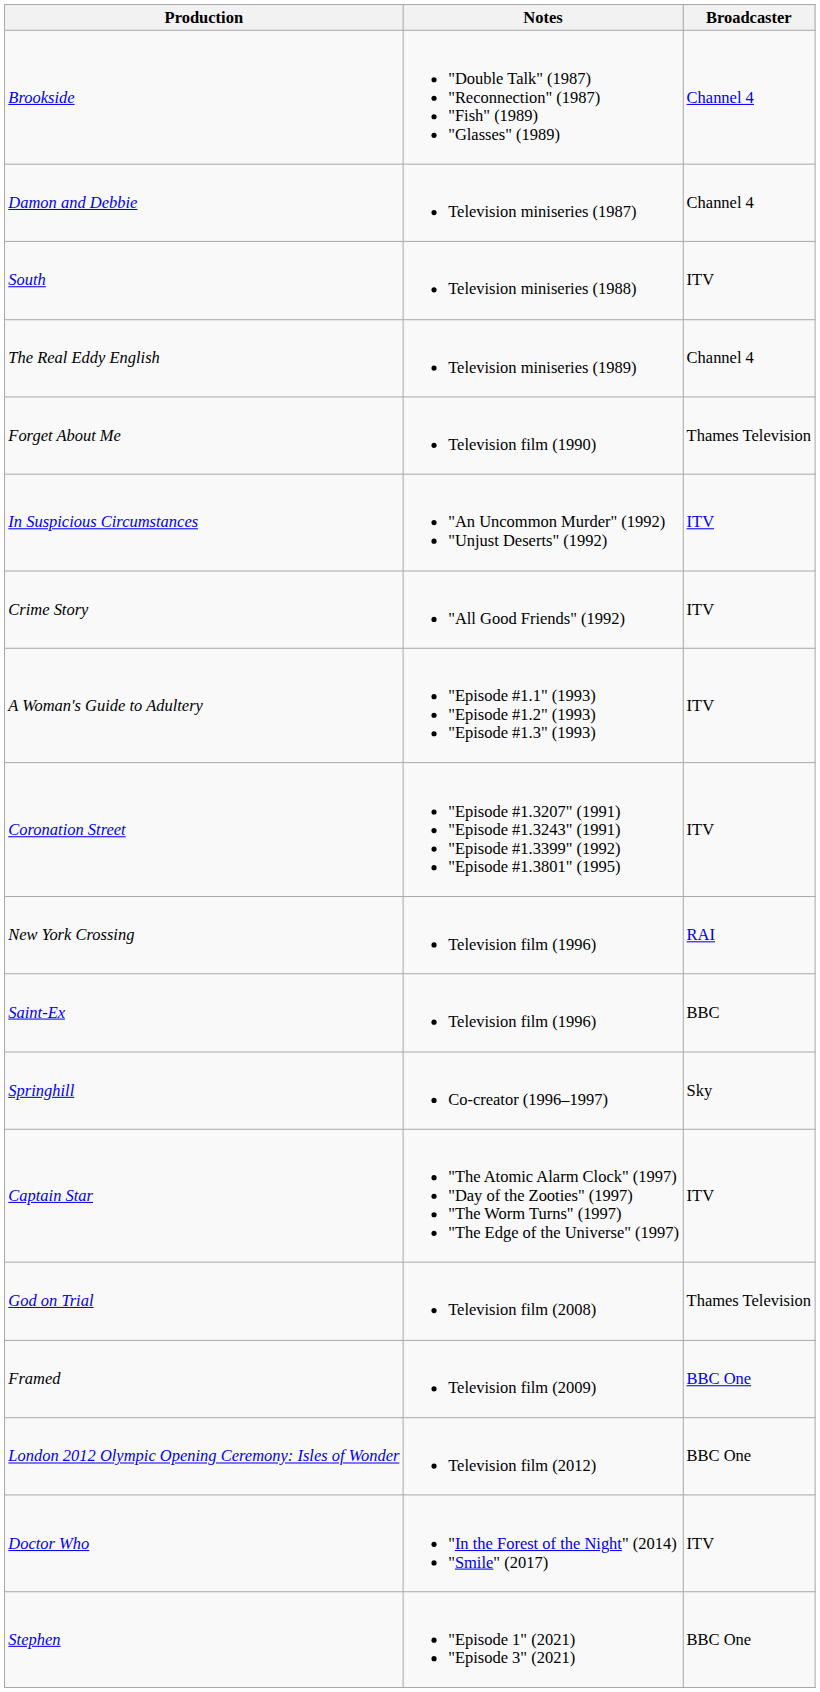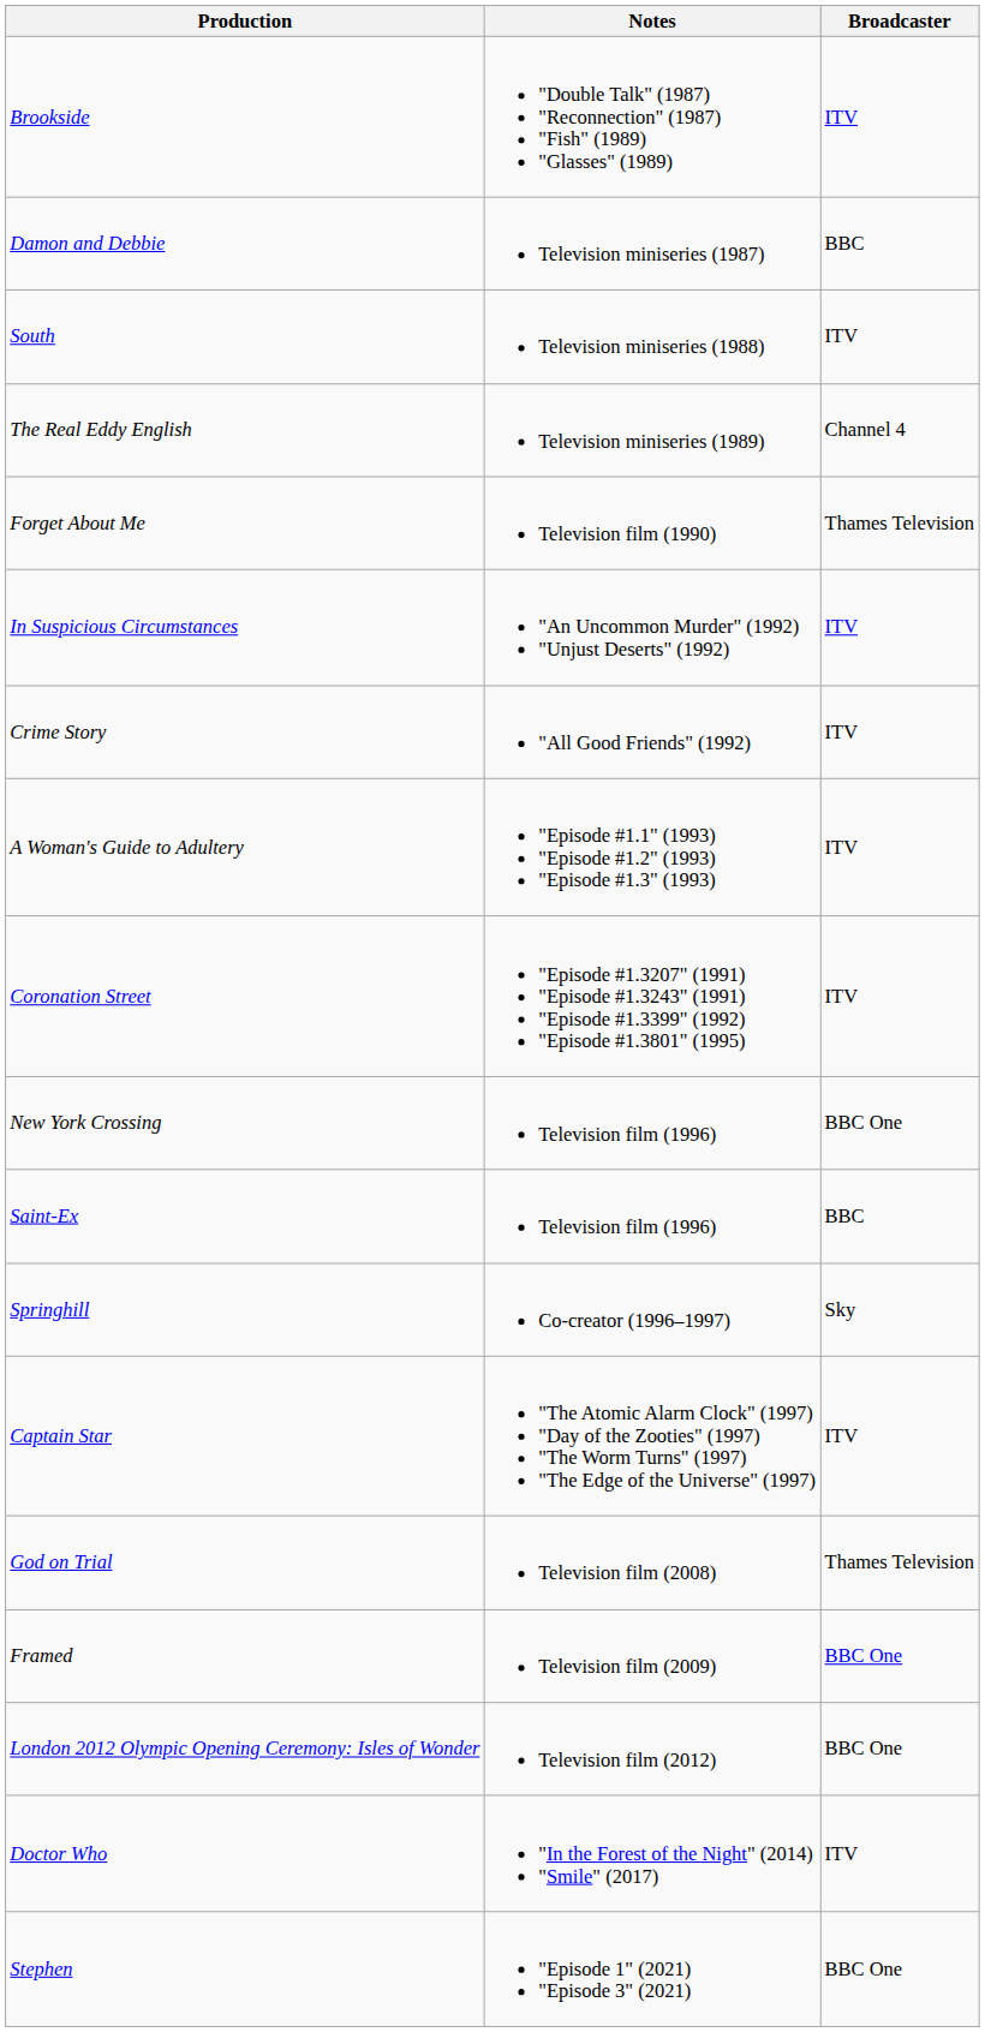Brookside | Broadcaster: Channel 4 -> ITV
Damon and Debbie | Broadcaster: Channel 4 -> BBC
New York Crossing | Broadcaster: RAI -> BBC One
